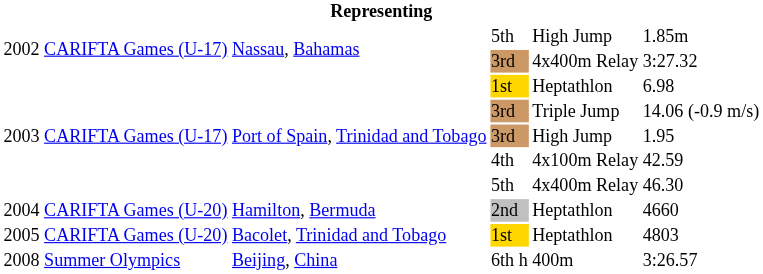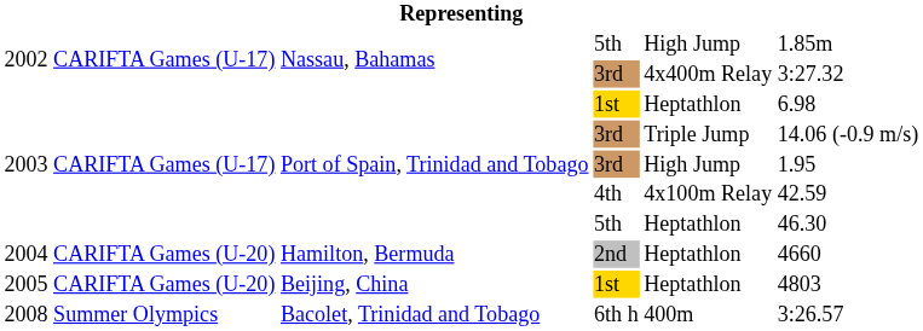2003 / 5th | column 5: 4x400m Relay -> Heptathlon
2005 / 1st | column 3: Bacolet, Trinidad and Tobago -> Beijing, China
6th h | column 3: Beijing, China -> Bacolet, Trinidad and Tobago
